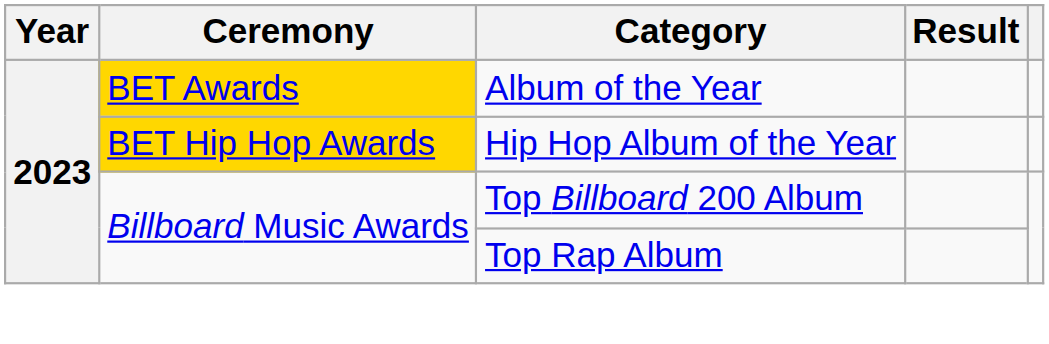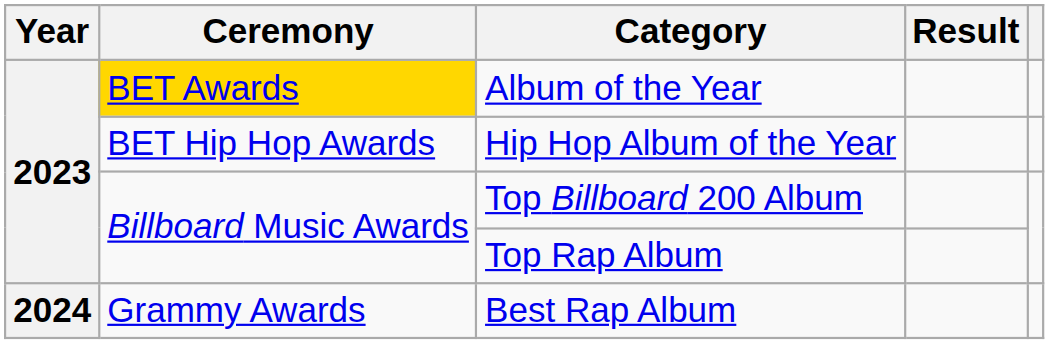Hip Hop Album of the Year | Ceremony: gold background -> no background
+ row: 2024 | Grammy Awards | Best Rap Album
